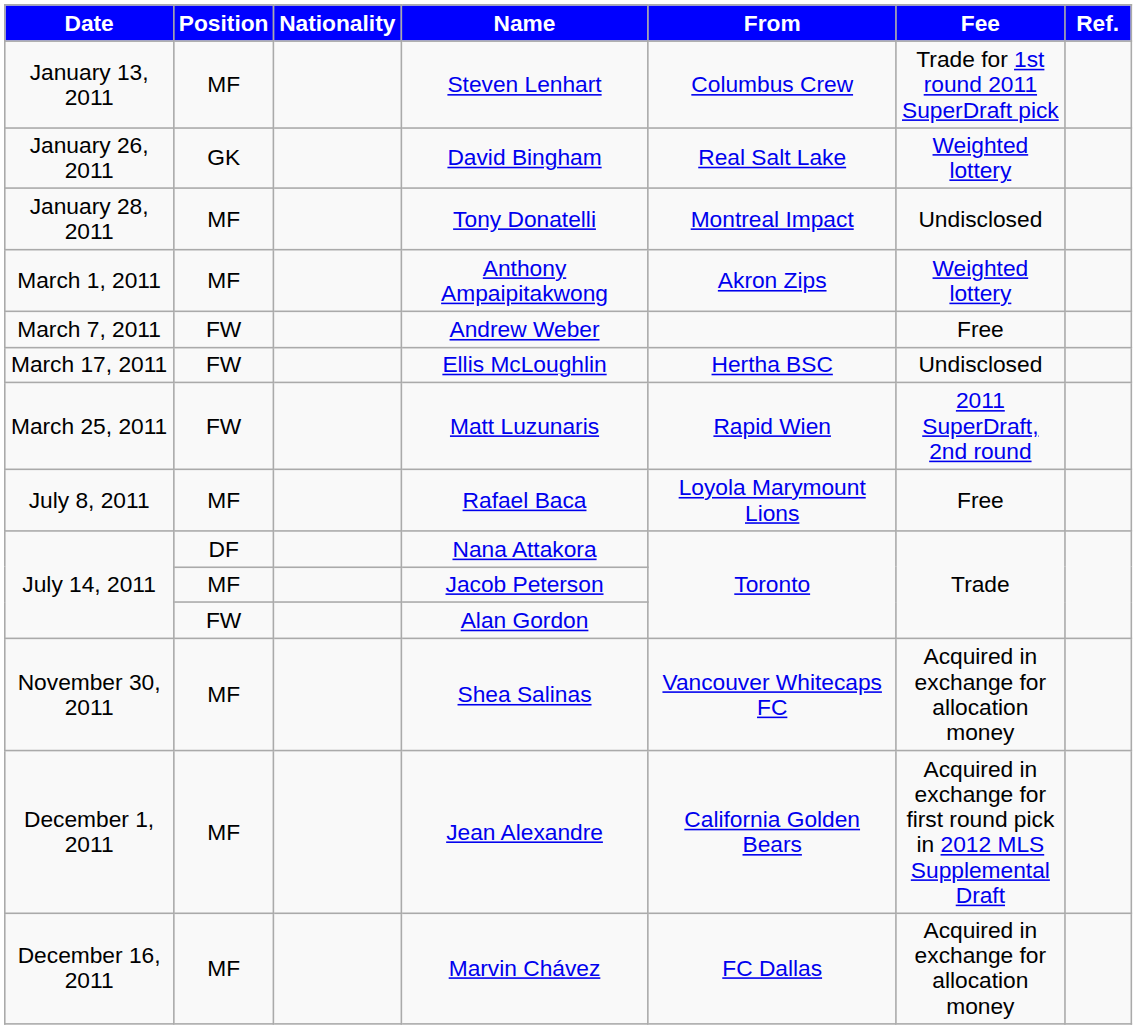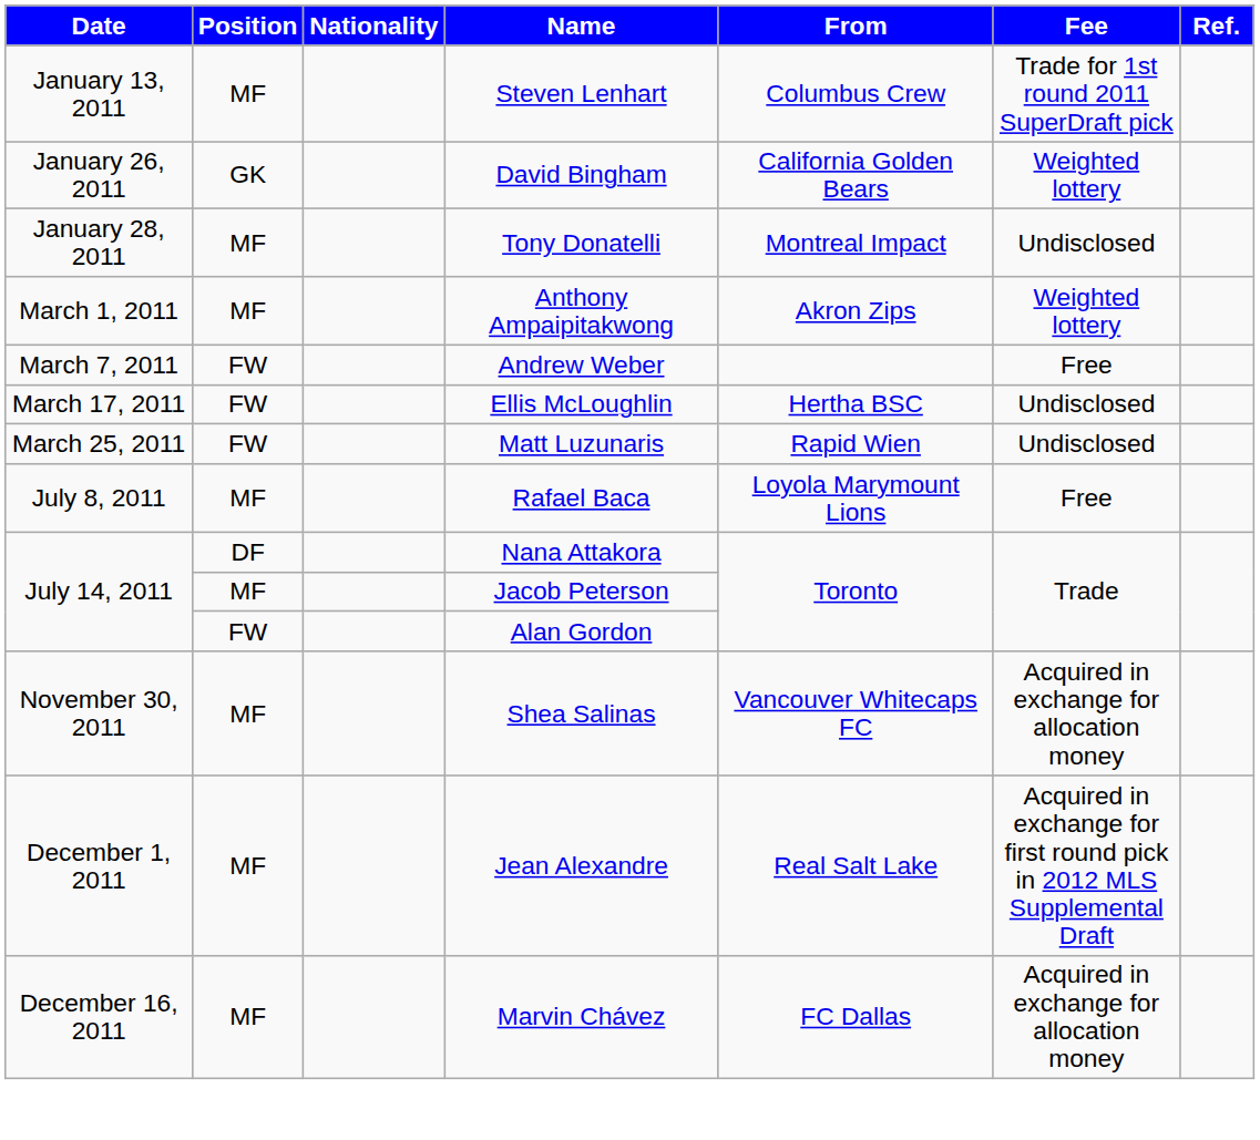David Bingham | From: Real Salt Lake -> California Golden Bears
Matt Luzunaris | Fee: 2011 SuperDraft, 2nd round -> Undisclosed
Jean Alexandre | From: California Golden Bears -> Real Salt Lake
